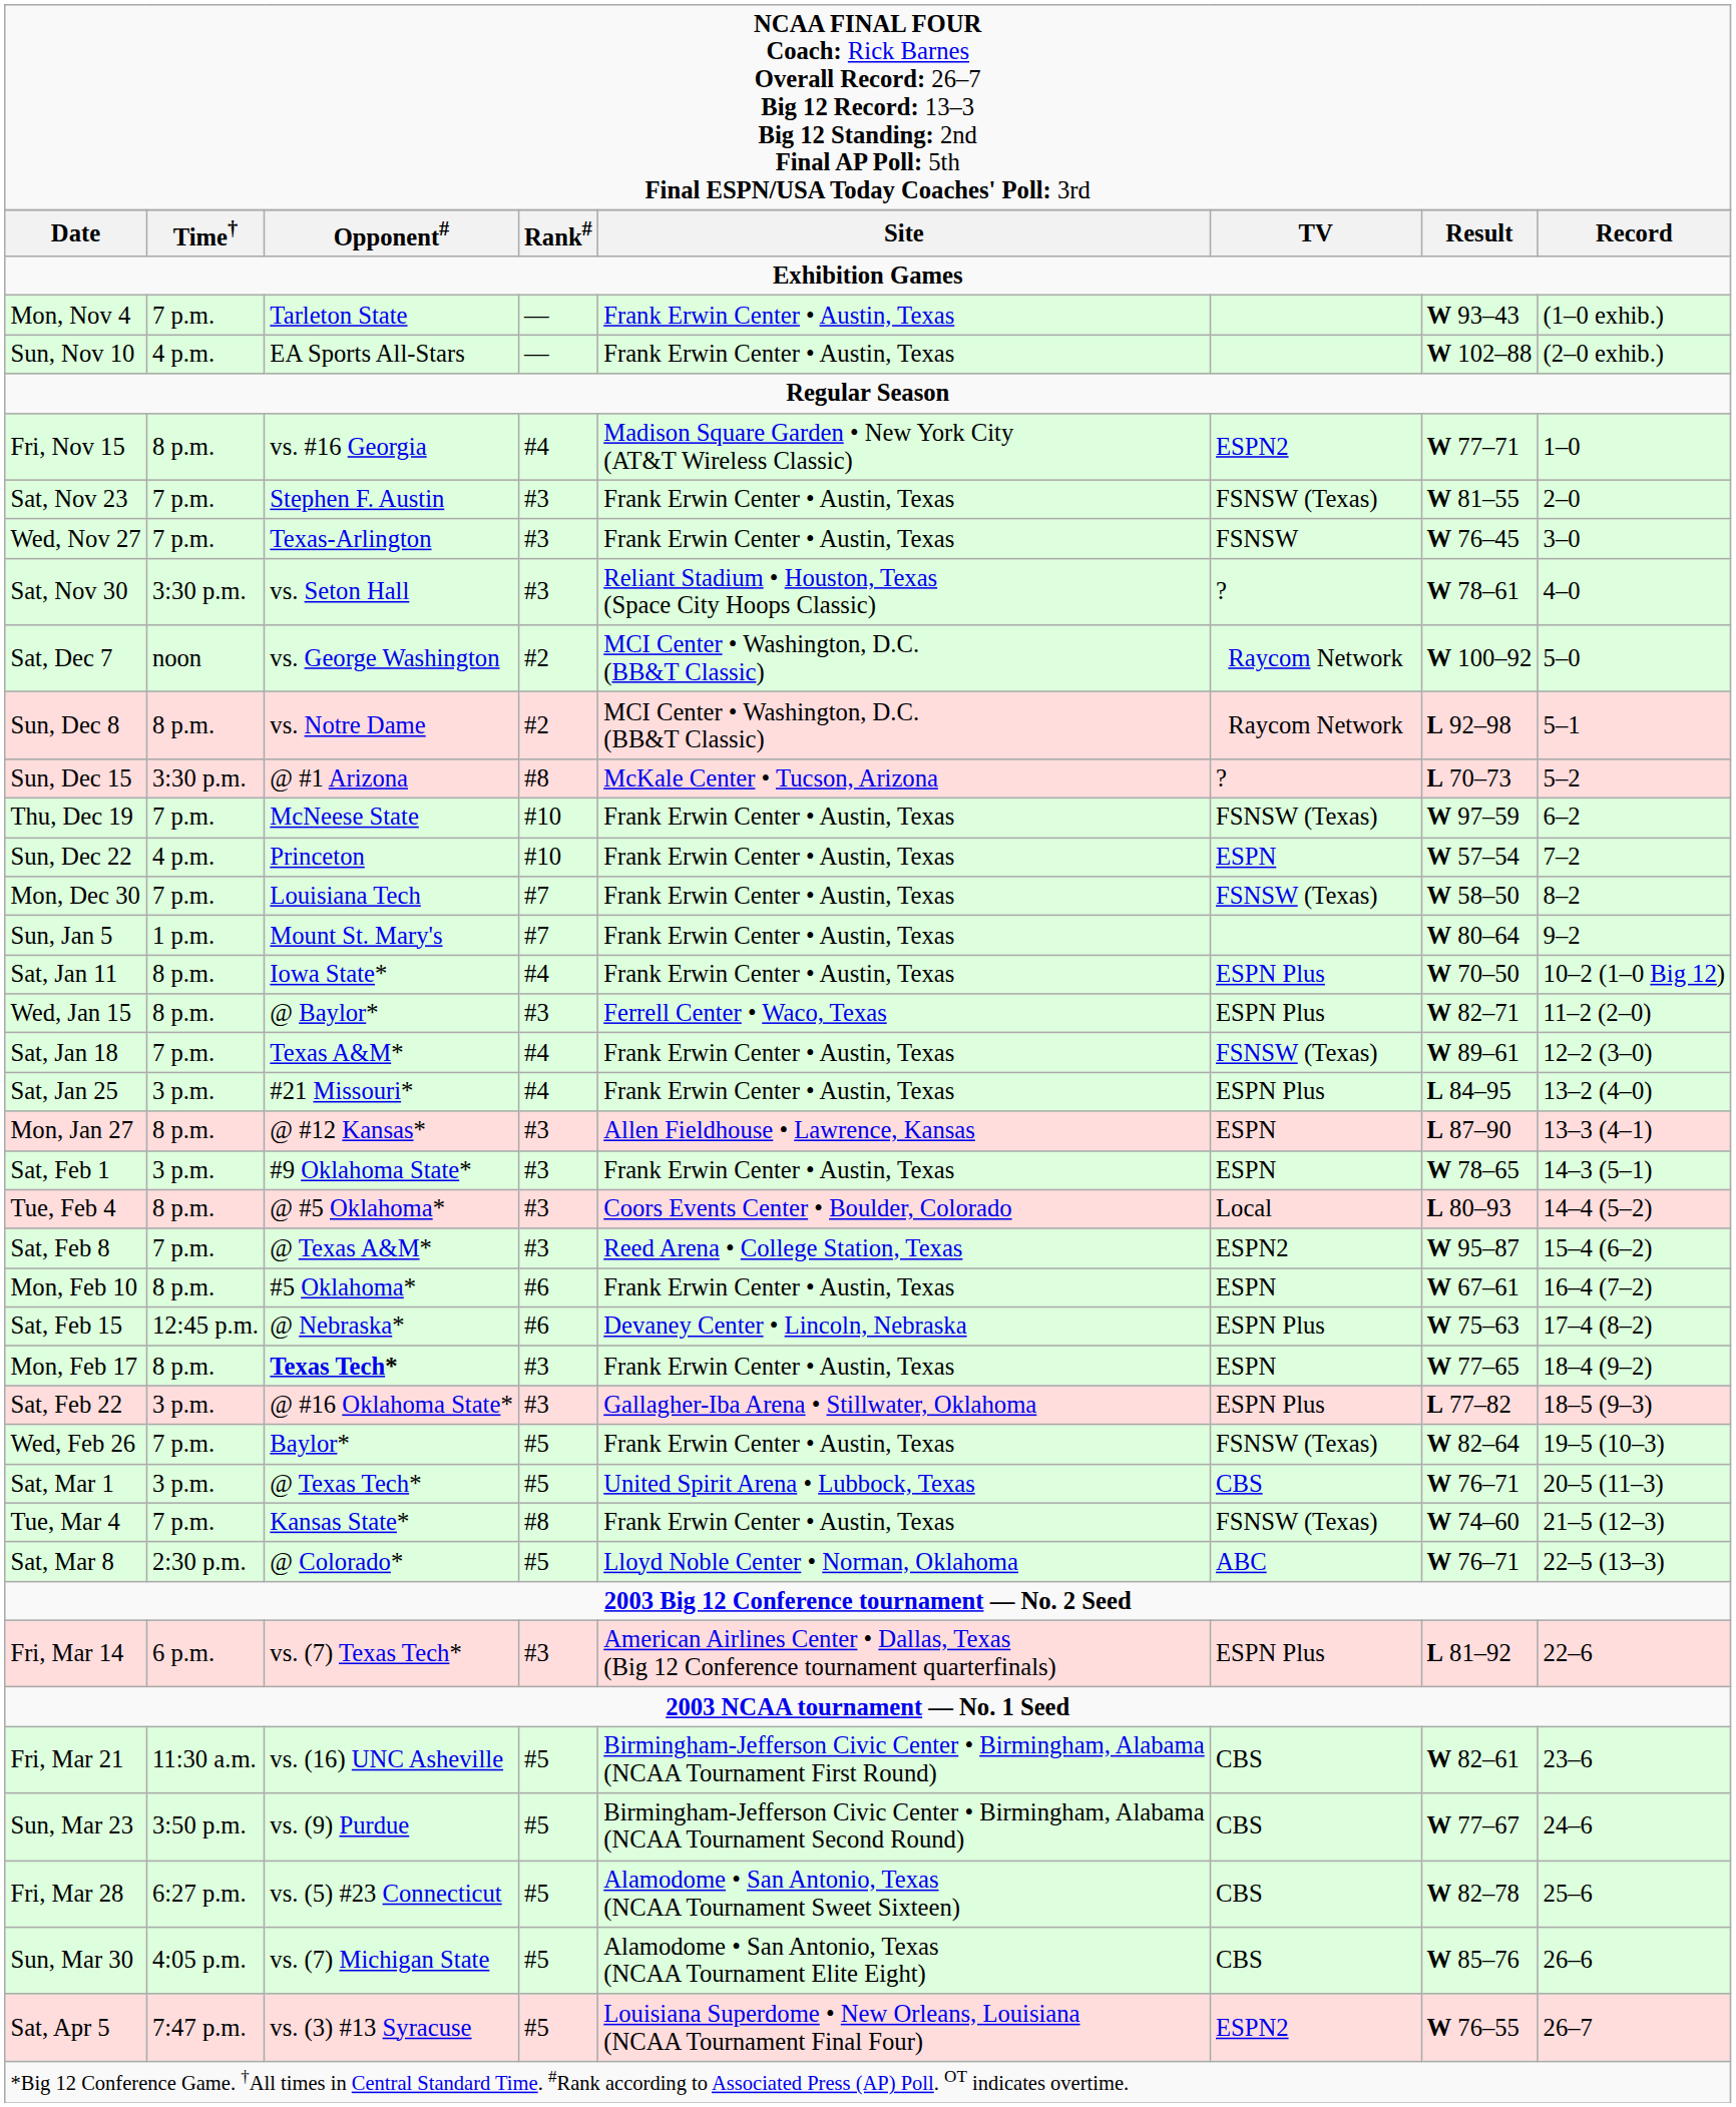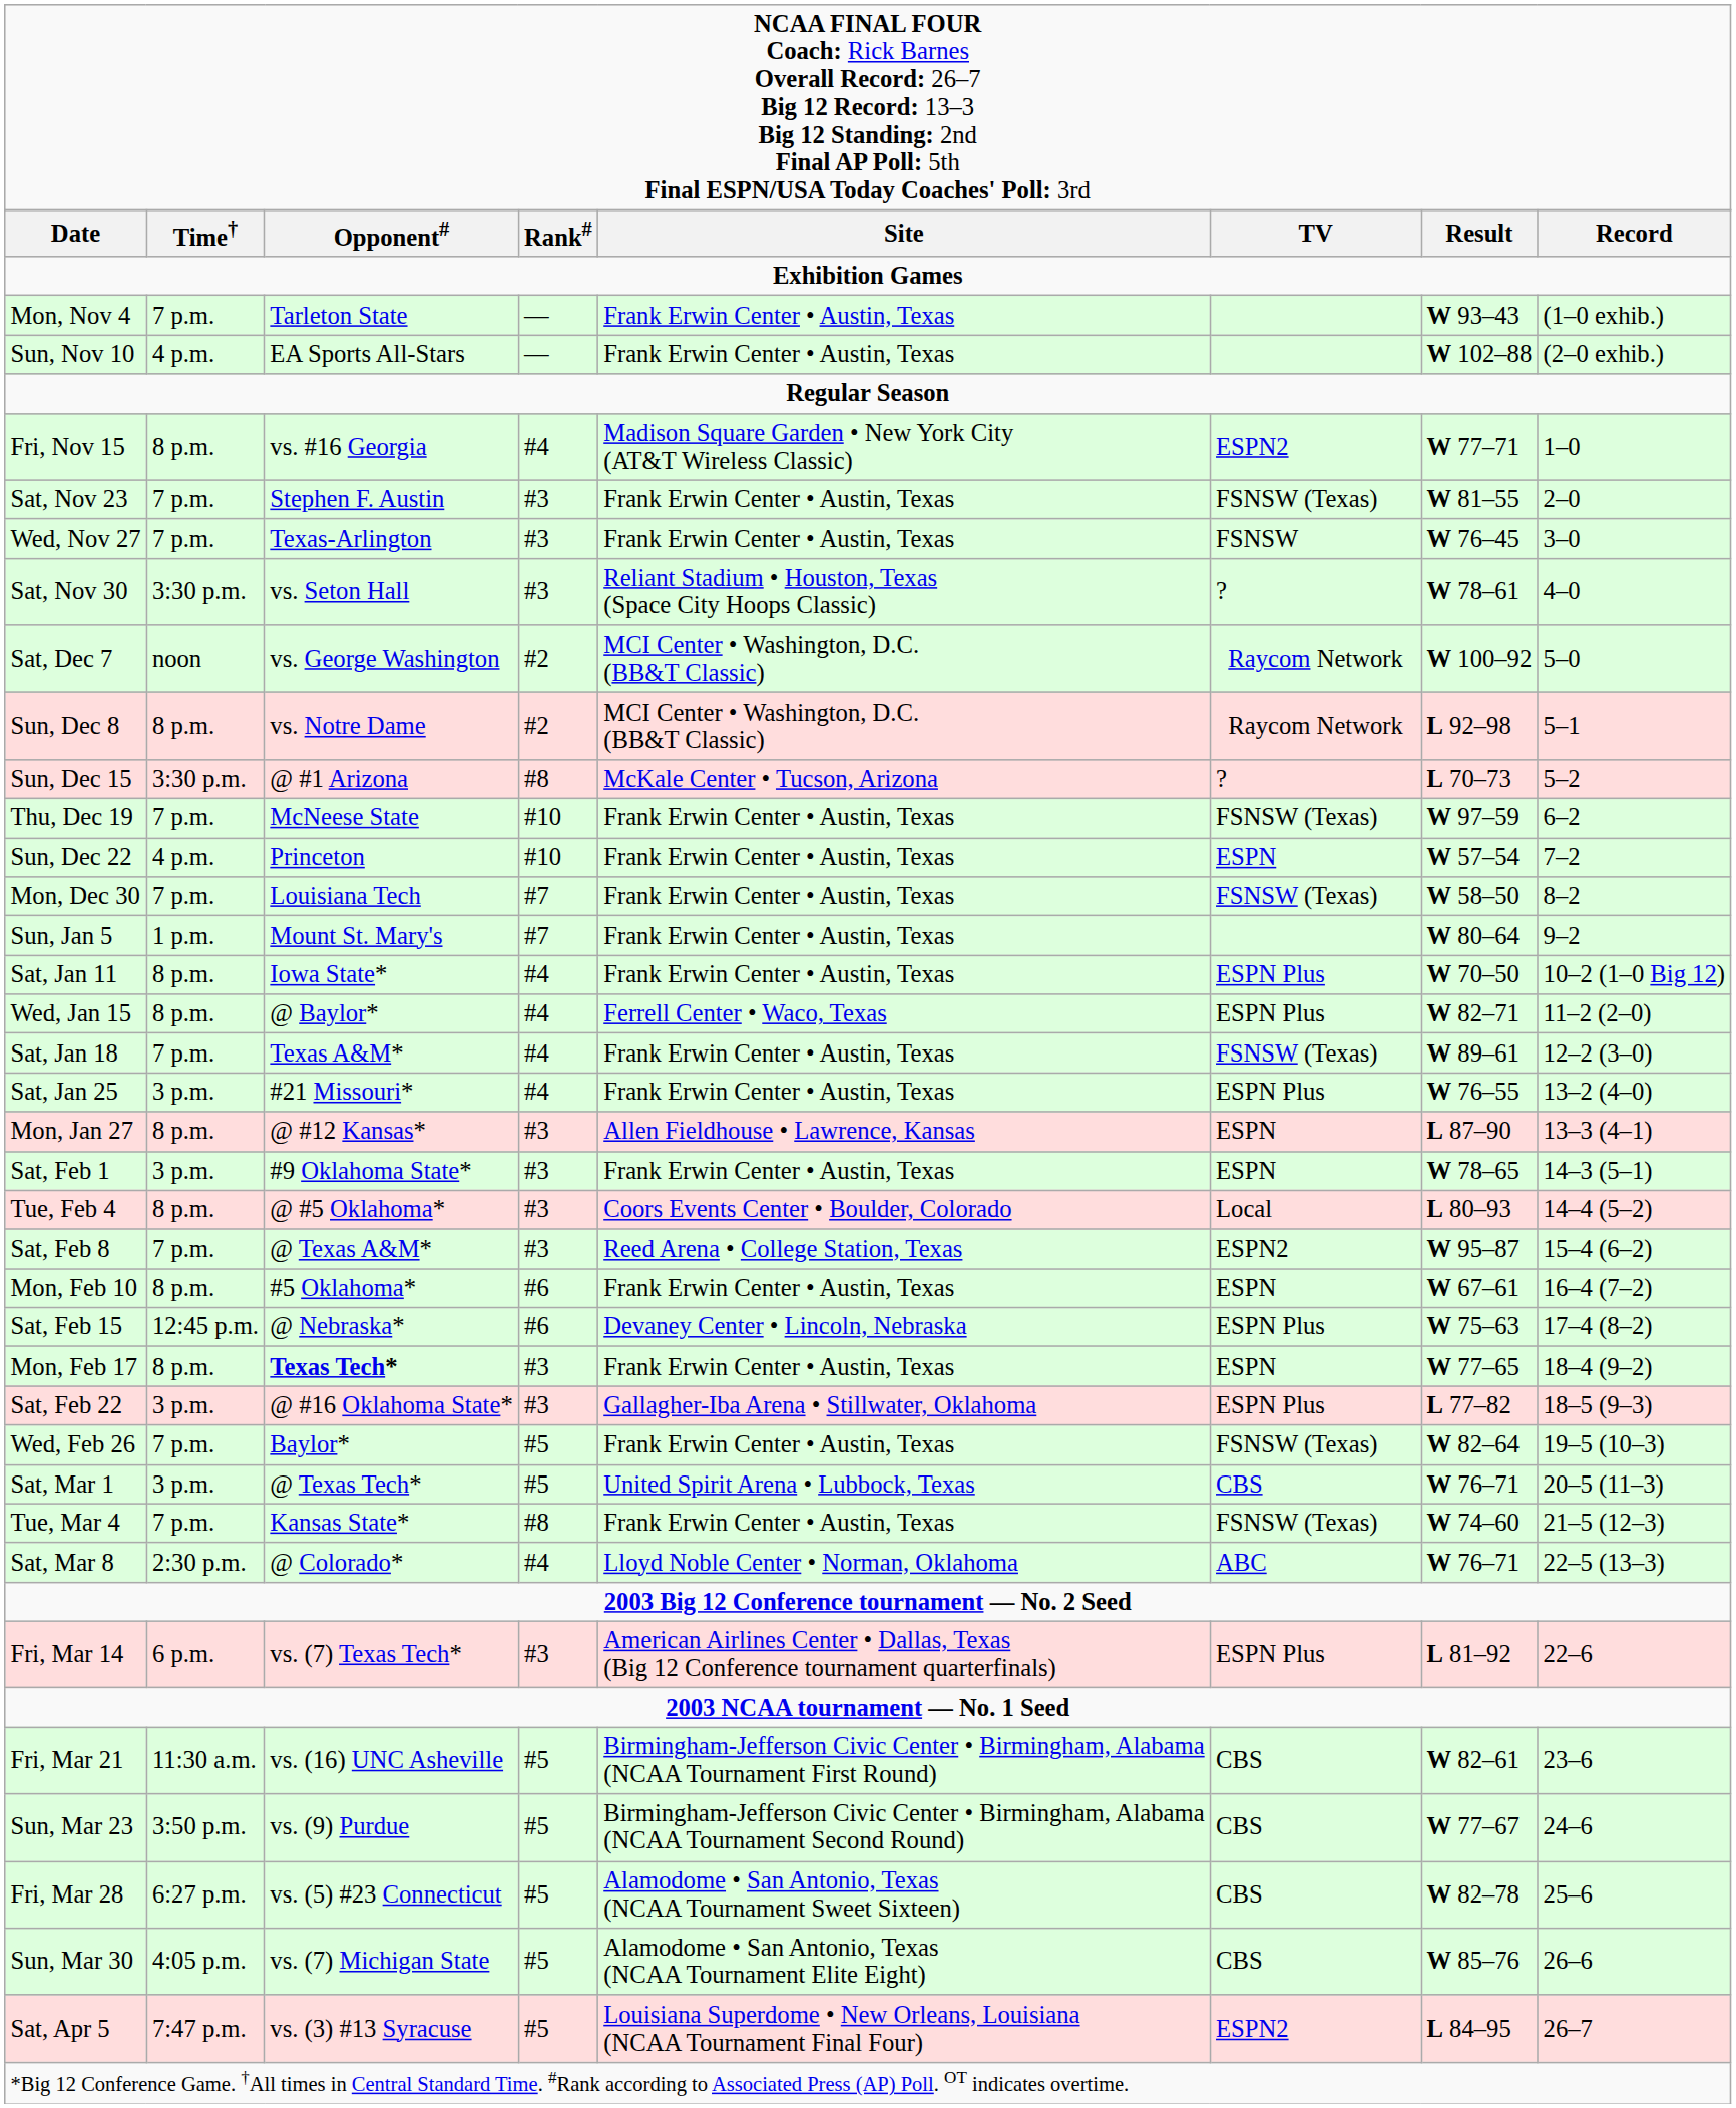Wed, Jan 15 | column 4: #3 -> #4
Sat, Jan 25 | column 7: L 84–95 -> W 76–55
Sat, Mar 8 | column 4: #5 -> #4
Sat, Apr 5 | column 7: W 76–55 -> L 84–95
